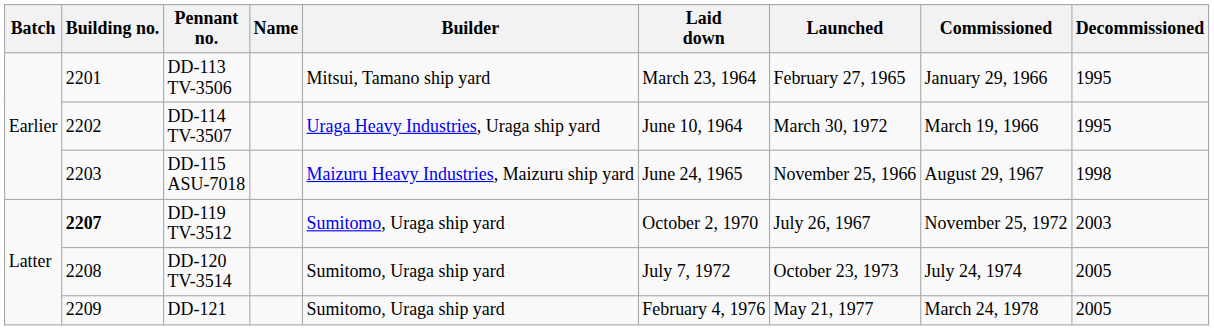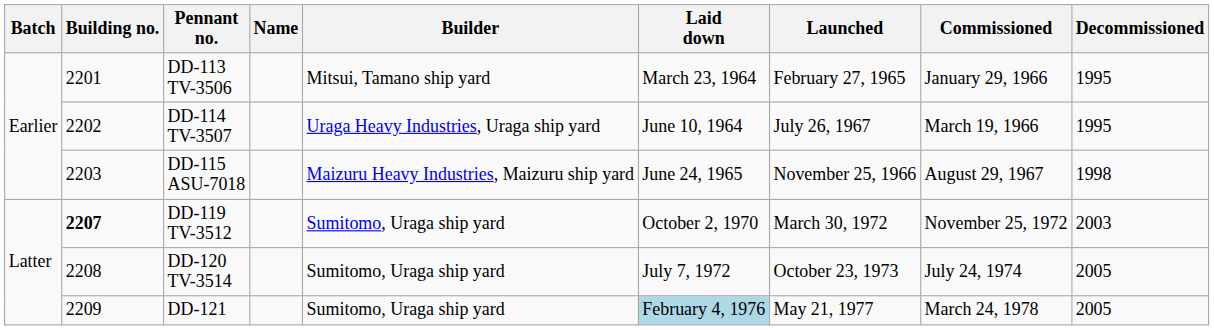DD-114 TV-3507 | Launched: March 30, 1972 -> July 26, 1967
DD-119 TV-3512 | Launched: July 26, 1967 -> March 30, 1972
DD-121 | Laid down: no background -> lightblue background
